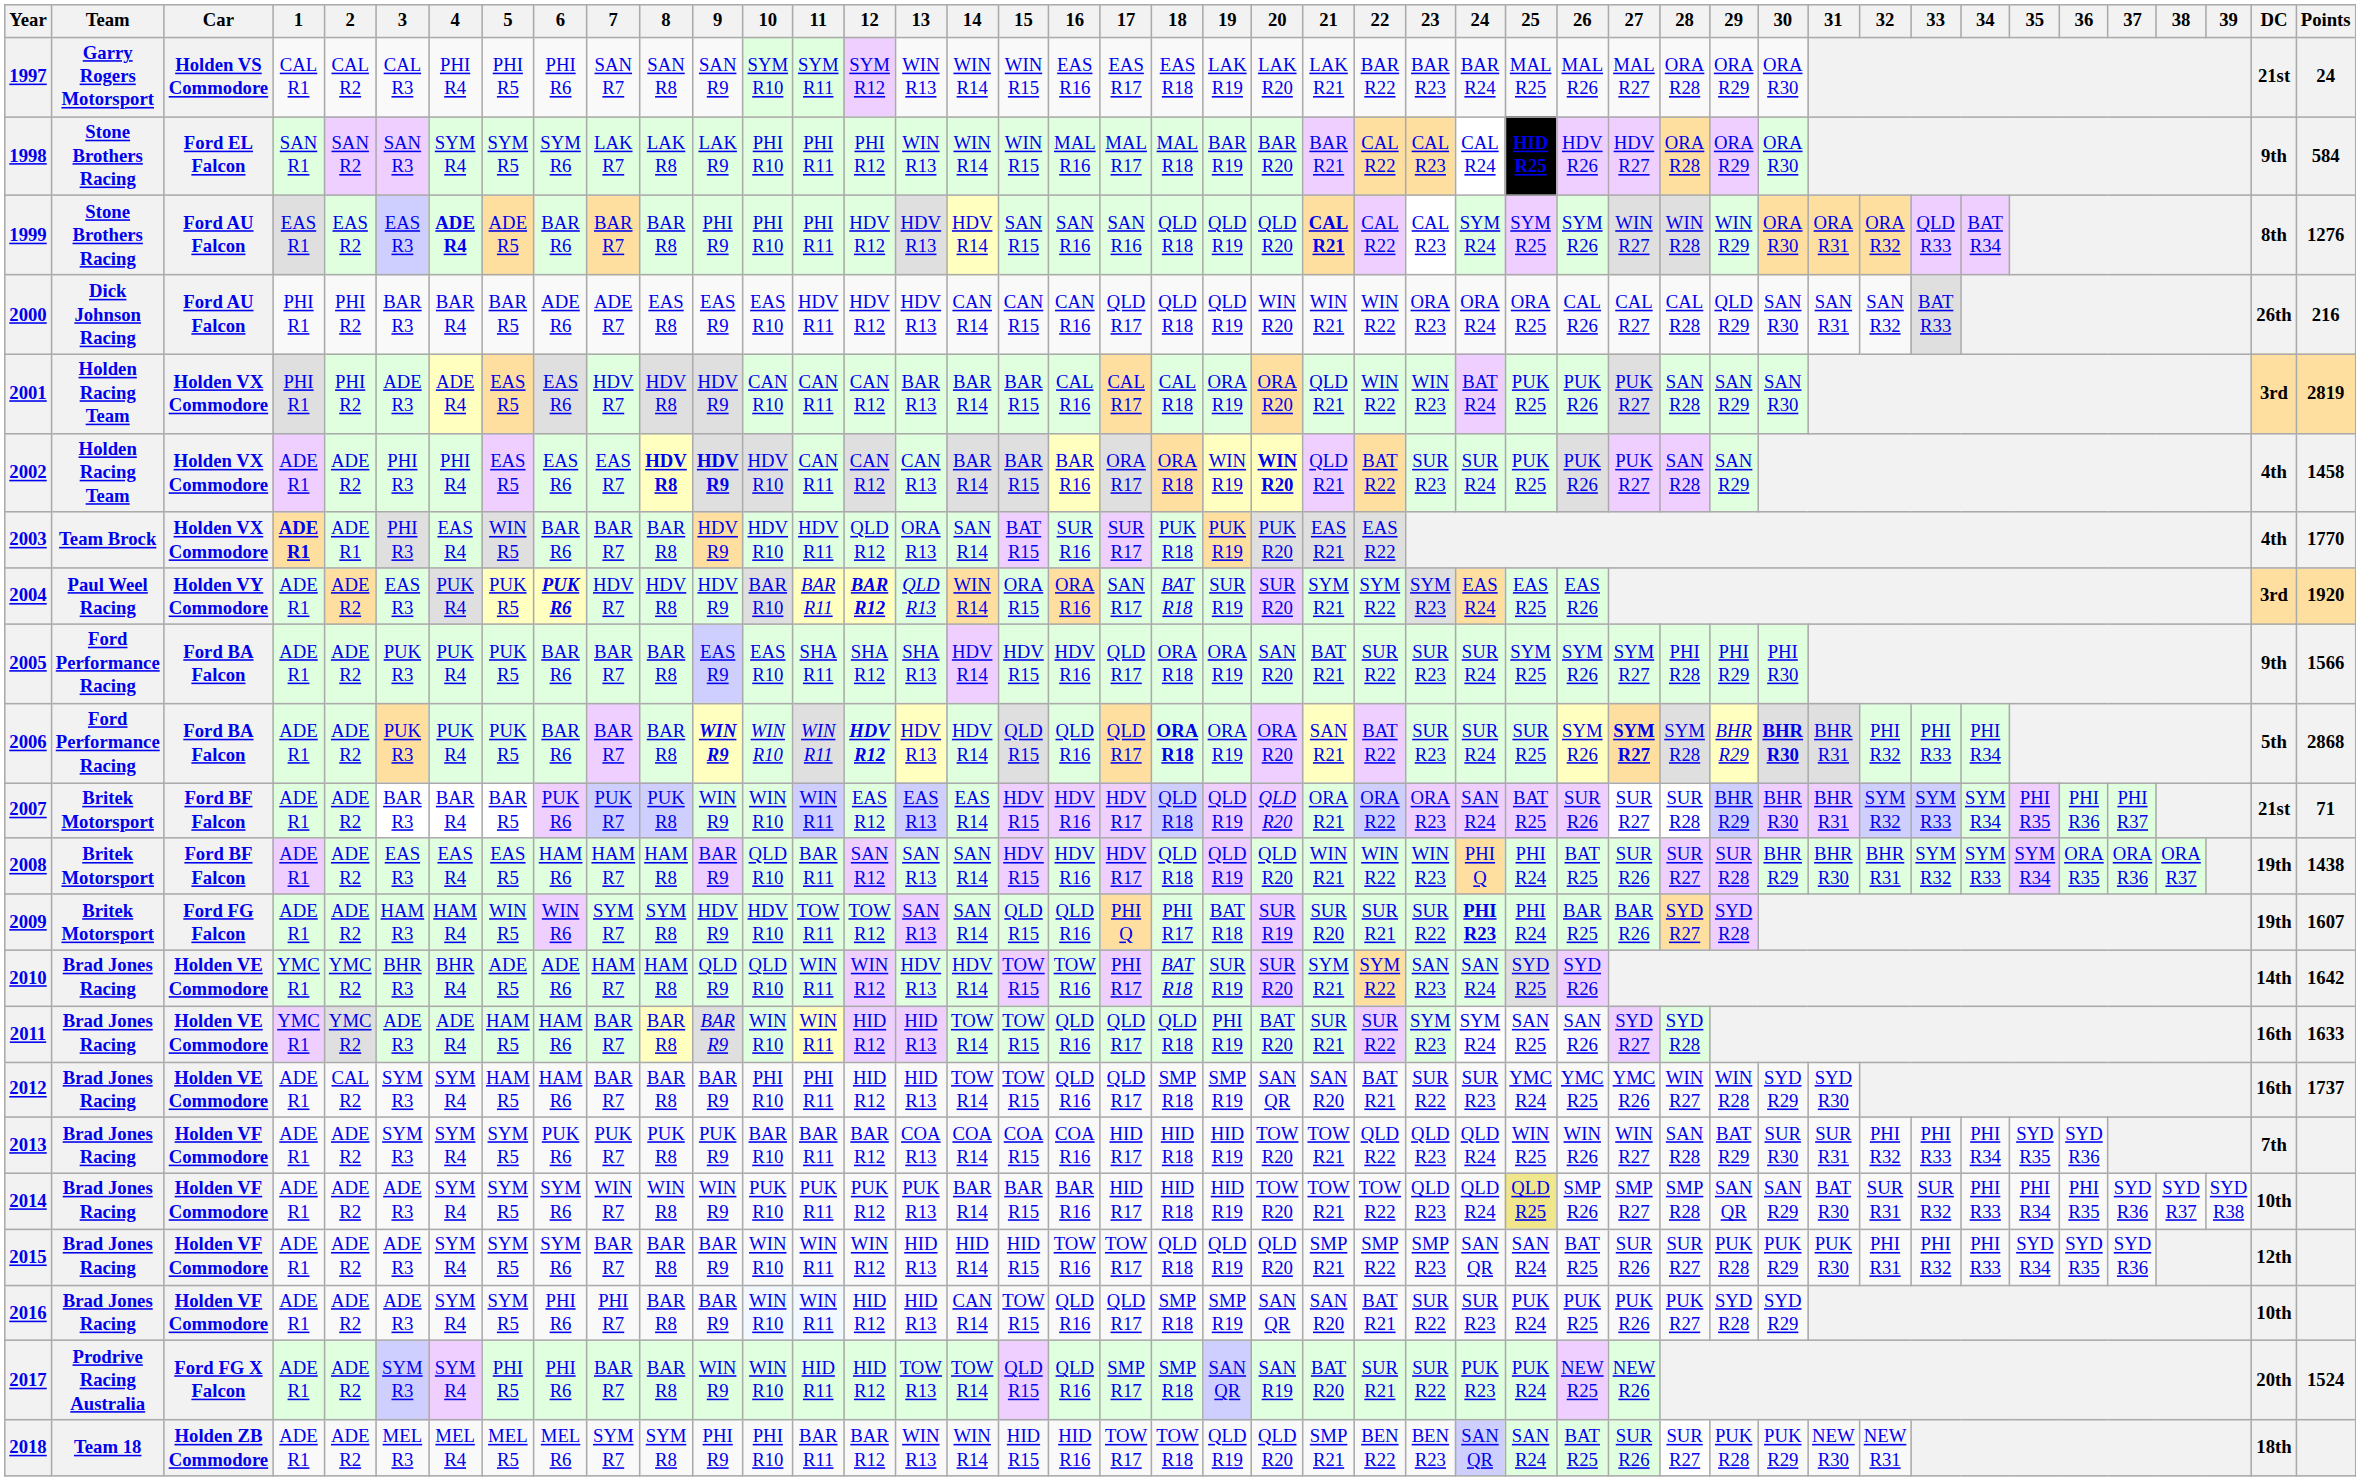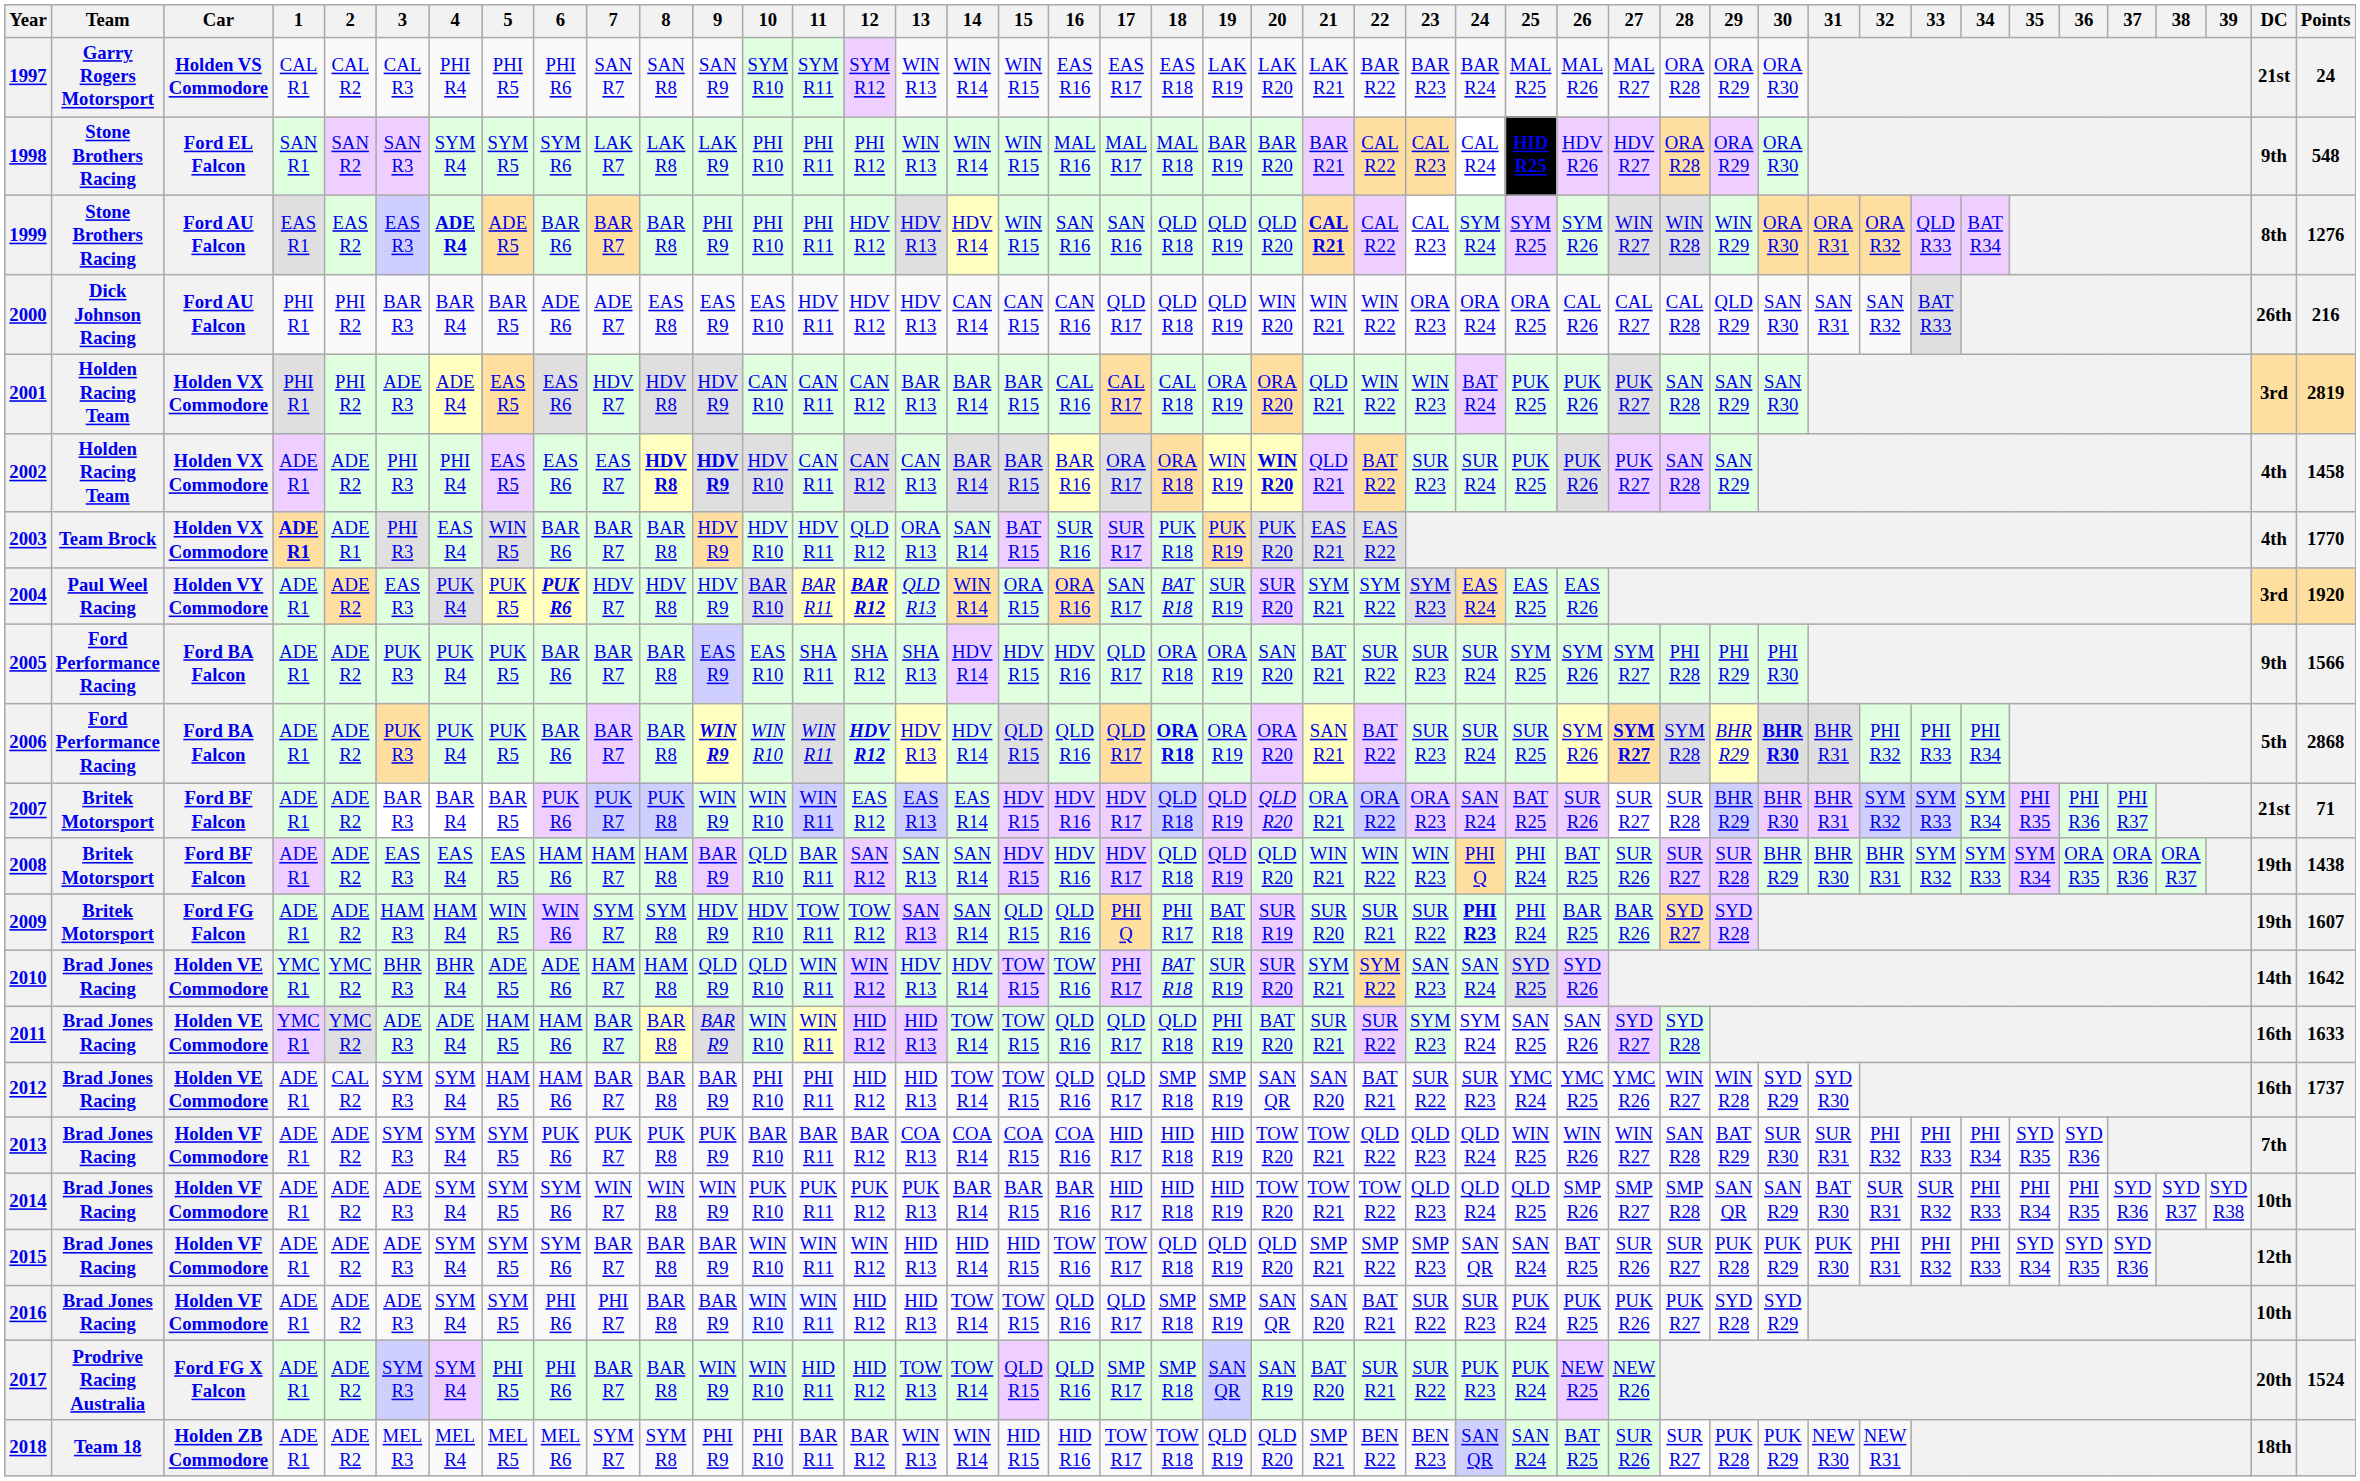1998 | Points: 584 -> 548
1999 | 15: SAN R15 -> WIN R15
2014 | 25: khaki background -> no background
2016 | 14: CAN R14 -> TOW R14
